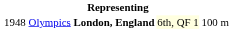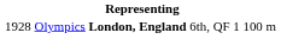Olympics | column 1: 1948 -> 1928
Olympics | column 4: lightyellow background -> no background
